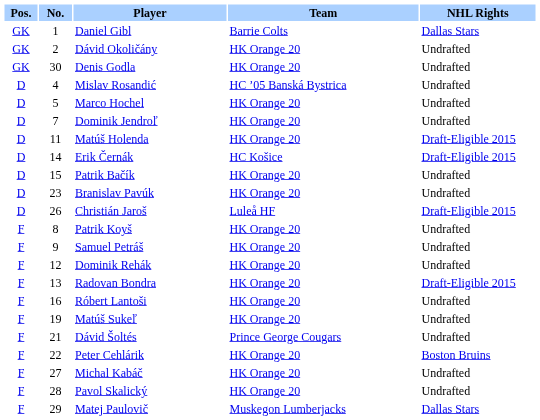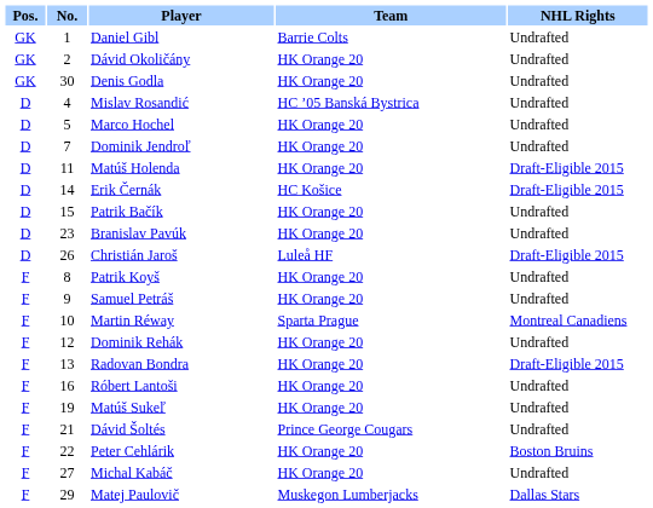Daniel Gibl | NHL Rights: Dallas Stars -> Undrafted
+ row: F | 10 | Martin Réway | Sparta Prague | Montreal Canadiens
- row: F | 28 | Pavol Skalický | HK Orange 20 | Undrafted
